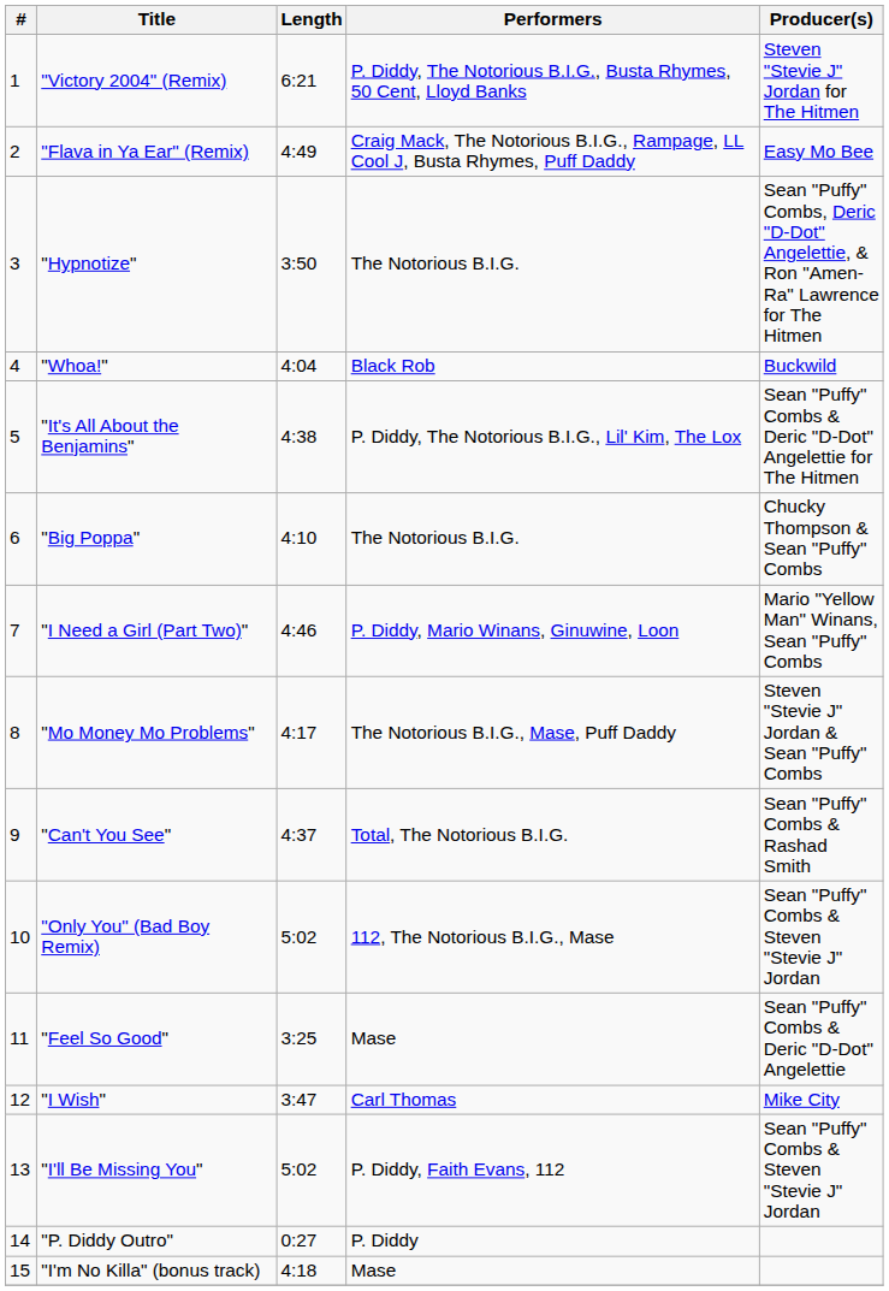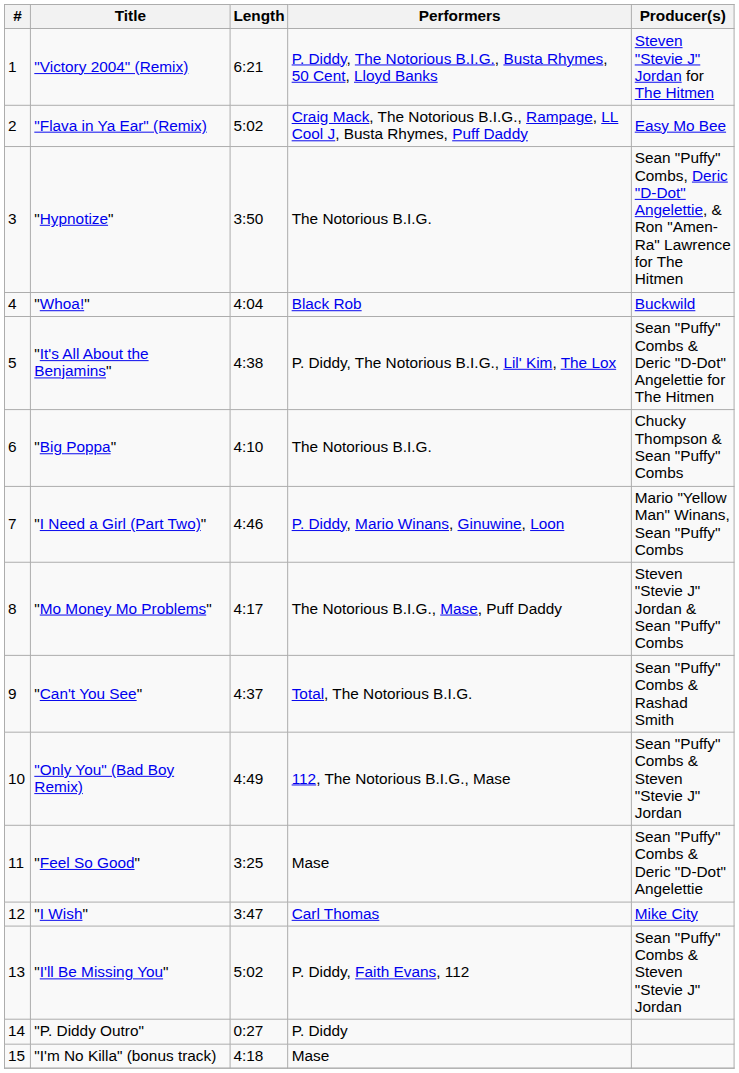"Flava in Ya Ear" (Remix) | Length: 4:49 -> 5:02
"Only You" (Bad Boy Remix) | Length: 5:02 -> 4:49
